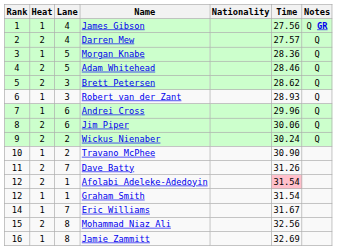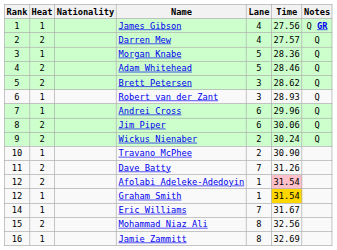columns swapped: Lane <-> Nationality
Graham Smith | Time: no background -> gold background
